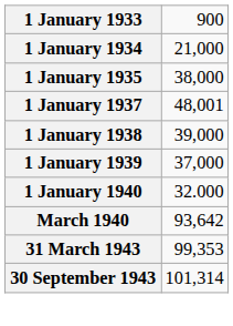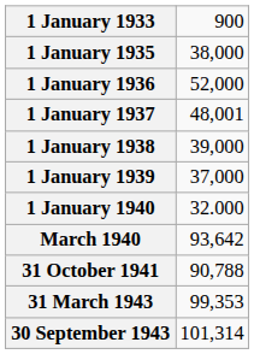- row: 1 January 1934 | 21,000
+ row: 1 January 1936 | 52,000
+ row: 31 October 1941 | 90,788
